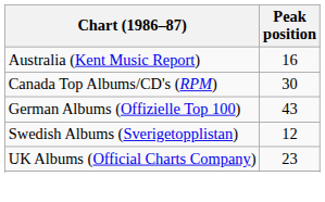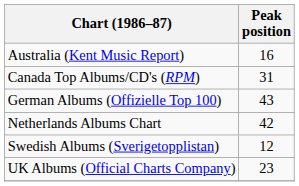Canada Top Albums/CD's (RPM) | Peak position: 30 -> 31
+ row: Netherlands Albums Chart | 42
